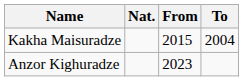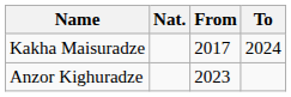Kakha Maisuradze | From: 2015 -> 2017
Kakha Maisuradze | To: 2004 -> 2024
